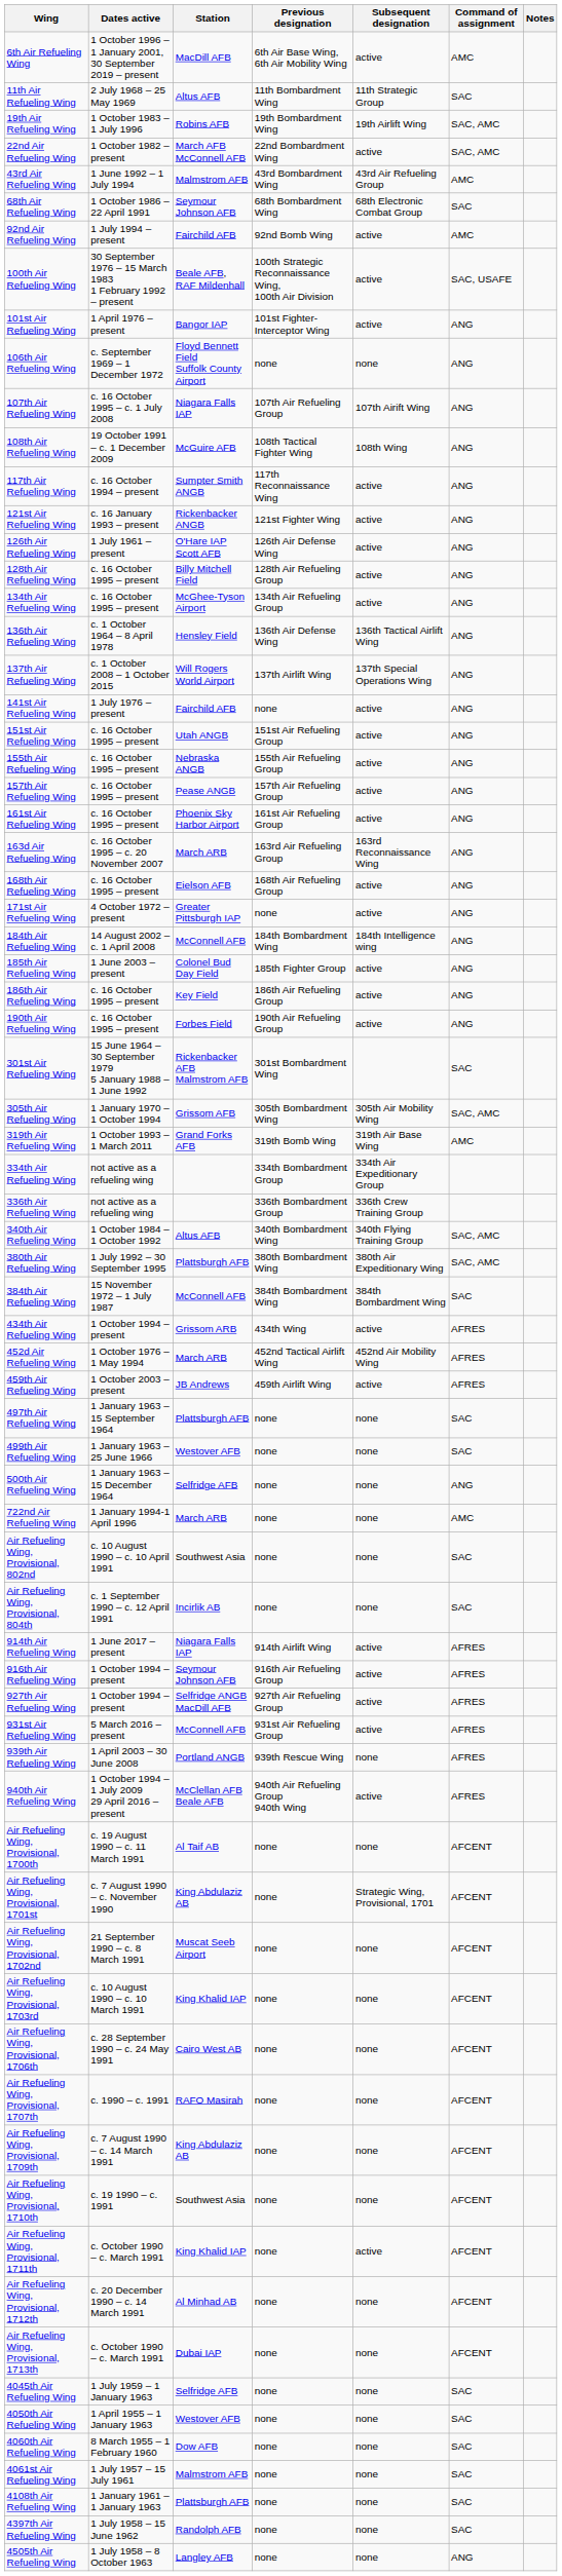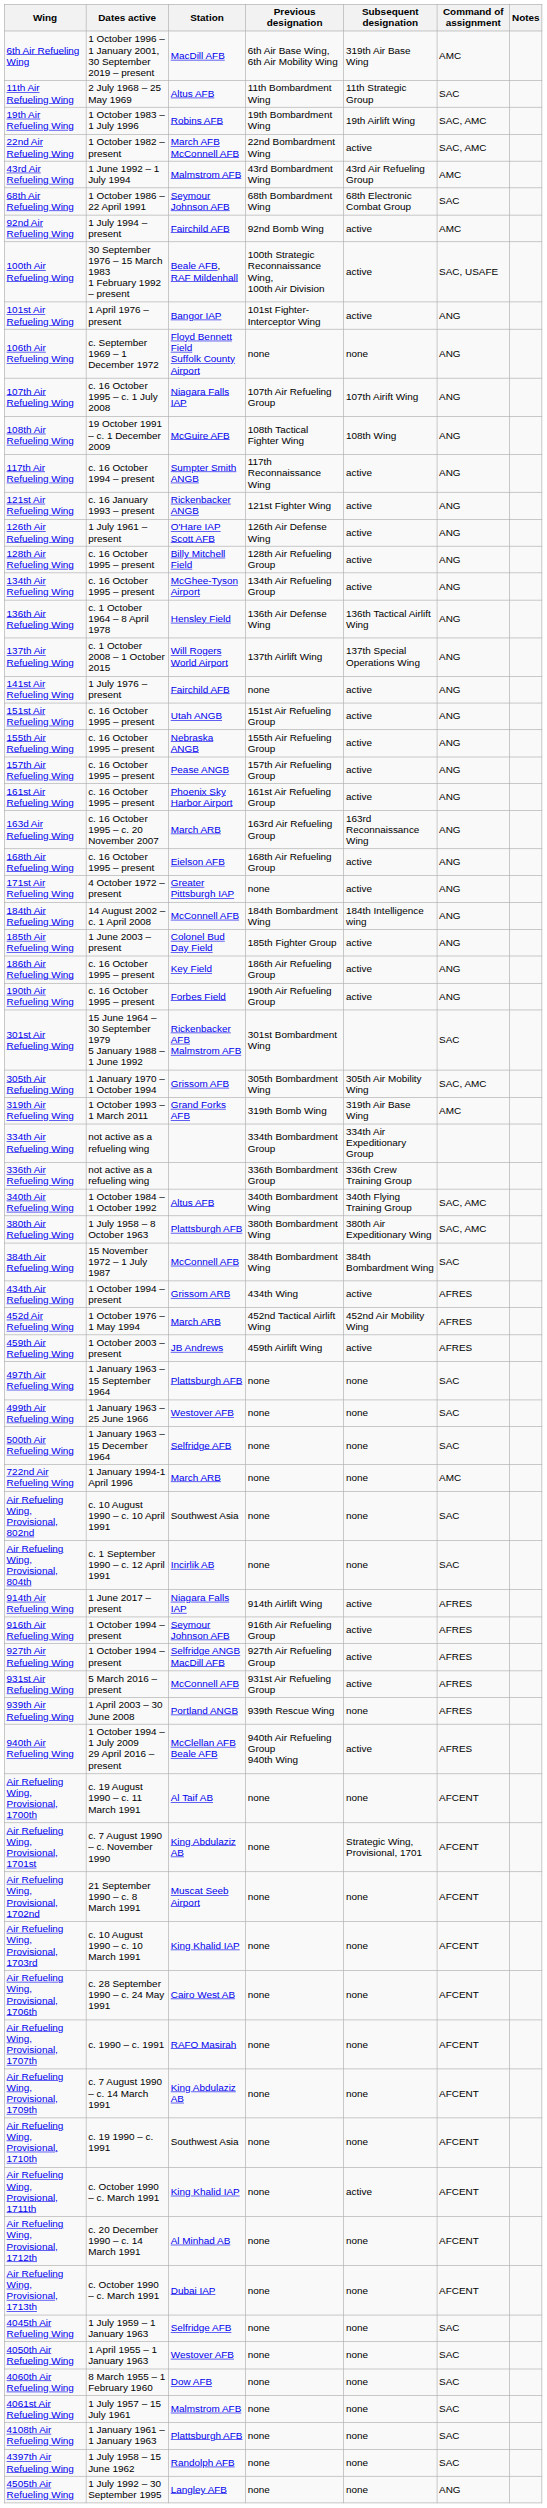6th Air Refueling Wing | Subsequent designation: active -> 319th Air Base Wing
380th Air Refueling Wing | Dates active: 1 July 1992 – 30 September 1995 -> 1 July 1958 – 8 October 1963
500th Air Refueling Wing | Command of assignment: ANG -> SAC
4505th Air Refueling Wing | Dates active: 1 July 1958 – 8 October 1963 -> 1 July 1992 – 30 September 1995
